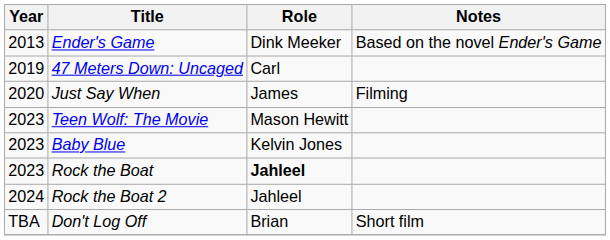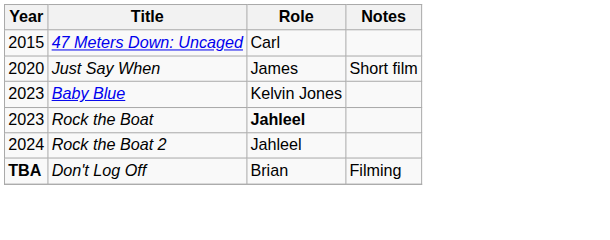- row: 2013 | Ender's Game | Dink Meeker | Based on the novel Ender's Game
47 Meters Down: Uncaged | Year: 2019 -> 2015
Just Say When | Notes: Filming -> Short film
- row: 2023 | Teen Wolf: The Movie | Mason Hewitt
Don't Log Off | Year: normal -> bold
Don't Log Off | Notes: Short film -> Filming
